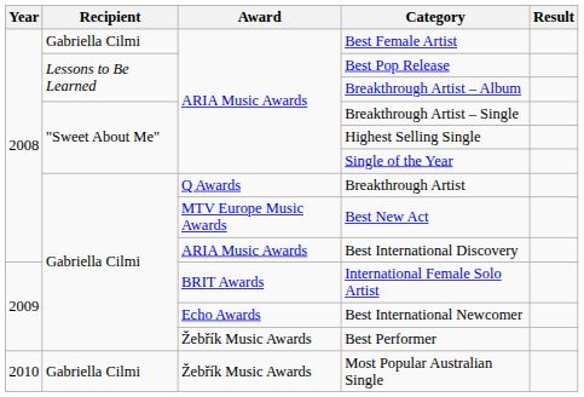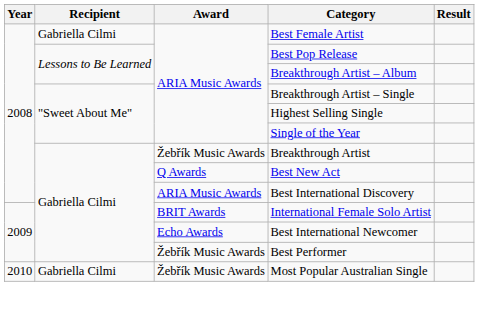Breakthrough Artist | Award: Q Awards -> Žebřík Music Awards
Best New Act | Award: MTV Europe Music Awards -> Q Awards
